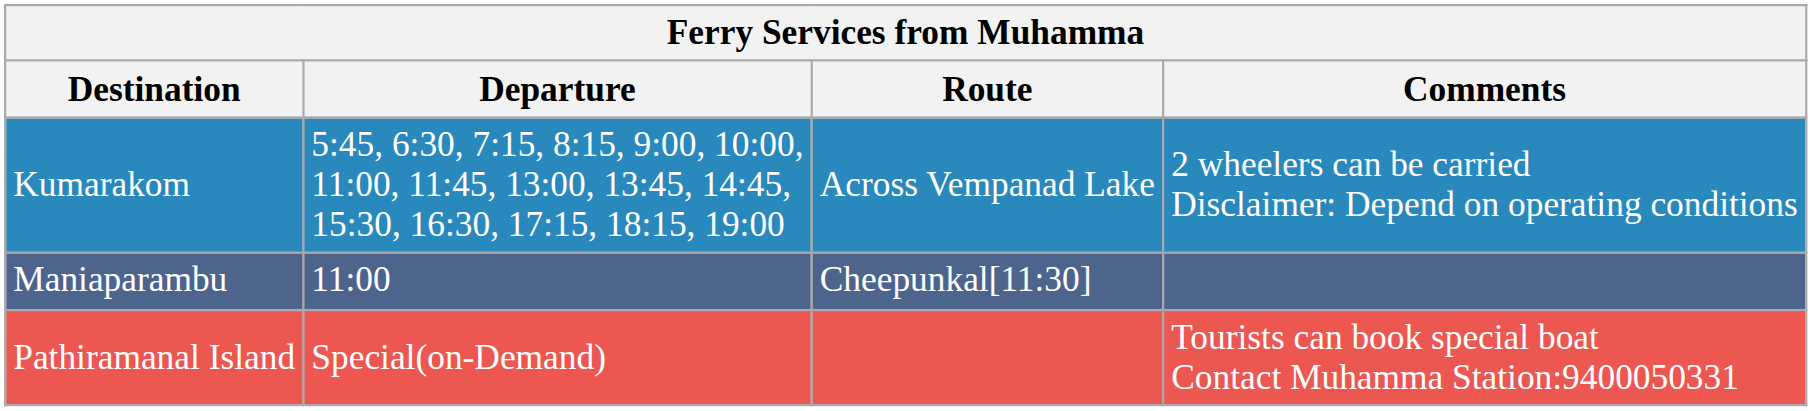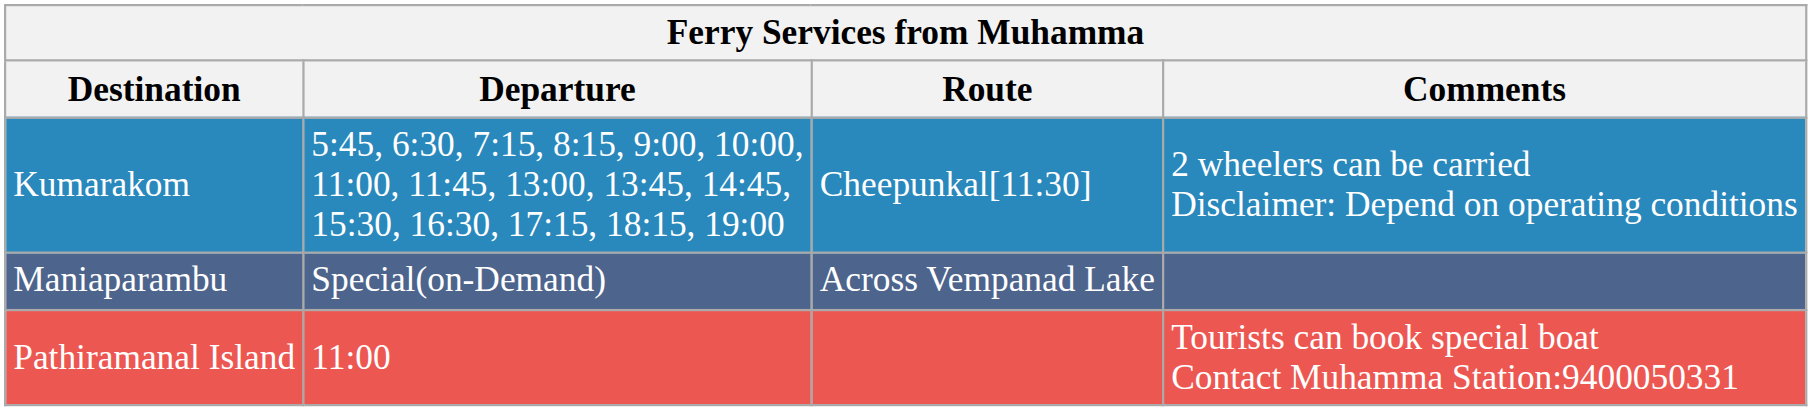Kumarakom | Route: Across Vempanad Lake -> Cheepunkal[11:30]
Maniaparambu | Departure: 11:00 -> Special(on-Demand)
Maniaparambu | Route: Cheepunkal[11:30] -> Across Vempanad Lake
Pathiramanal Island | Departure: Special(on-Demand) -> 11:00
